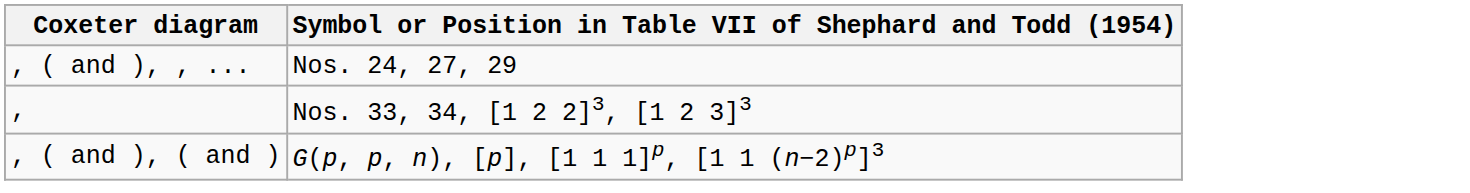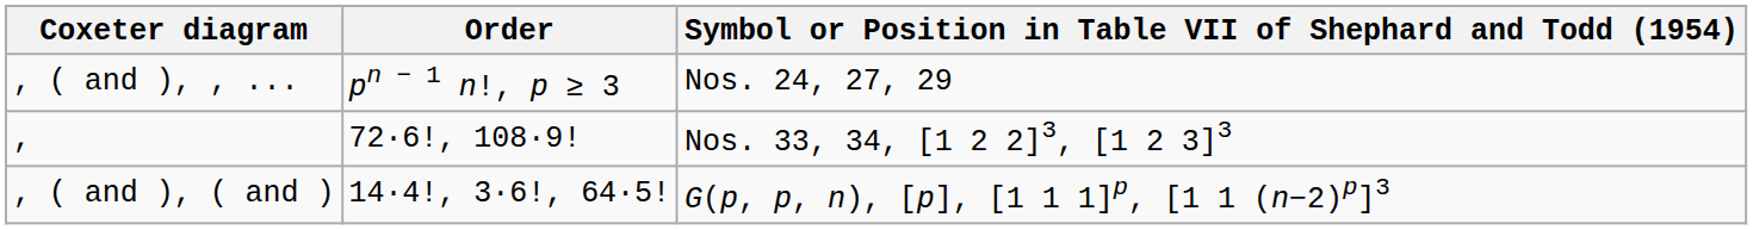+ column: Order | pn − 1 n!, p ≥ 3 | 72·6!, 108·9! | 14·4!, 3·6!, 64·5!
